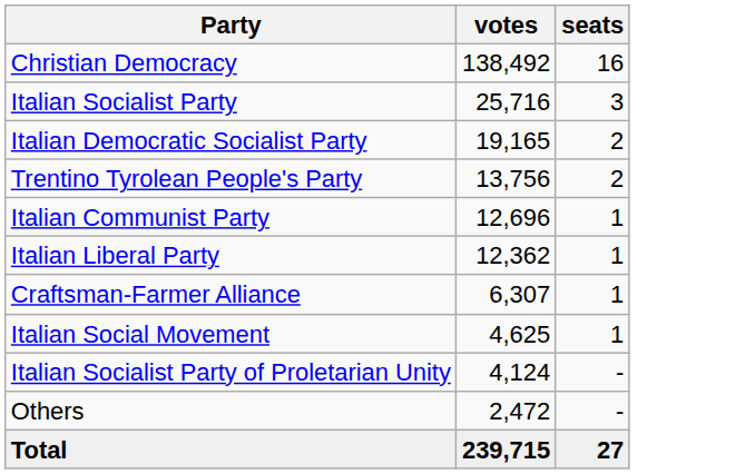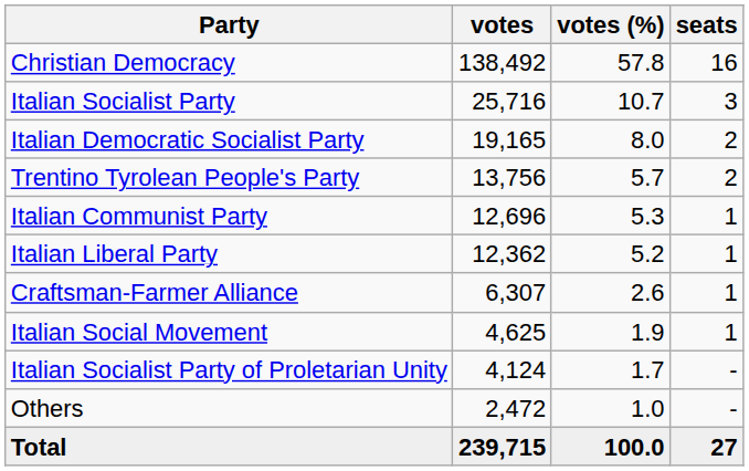+ column: votes (%) | 57.8 | 10.7 | 8.0 | 5.7 | 5.3 | 5.2 | 2.6 | 1.9 | 1.7 | 1.0 | 100.0
